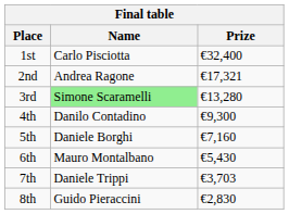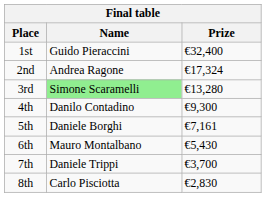1st | Name: Carlo Pisciotta -> Guido Pieraccini
2nd | Prize: €17,321 -> €17,324
5th | Prize: €7,160 -> €7,161
7th | Prize: €3,703 -> €3,700
8th | Name: Guido Pieraccini -> Carlo Pisciotta
